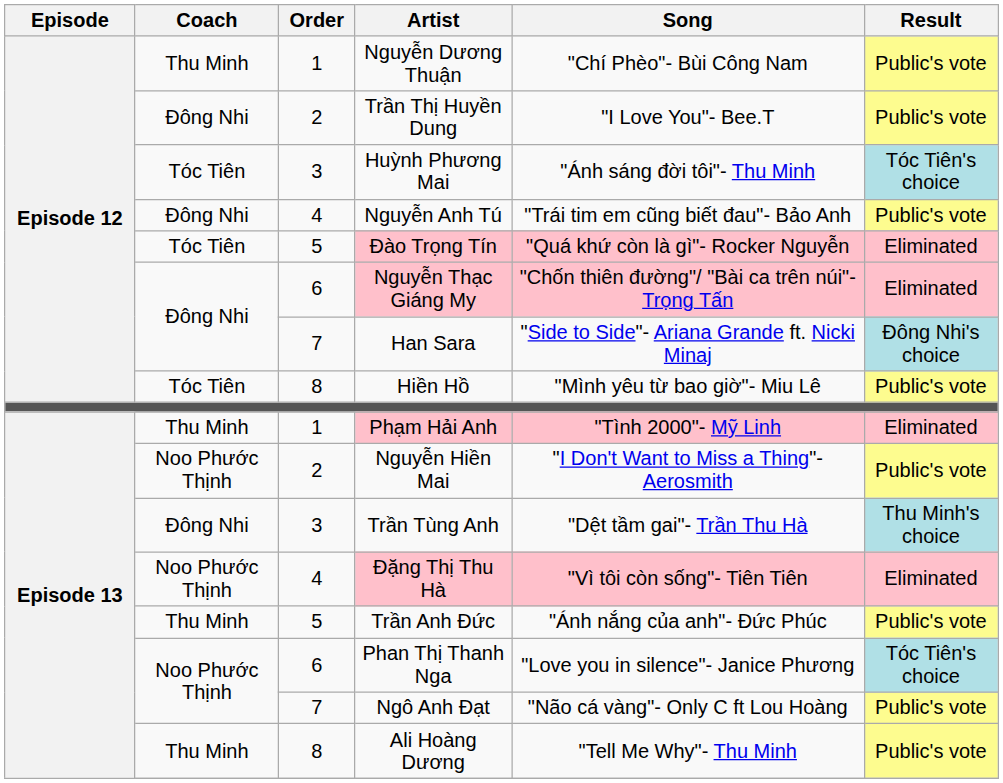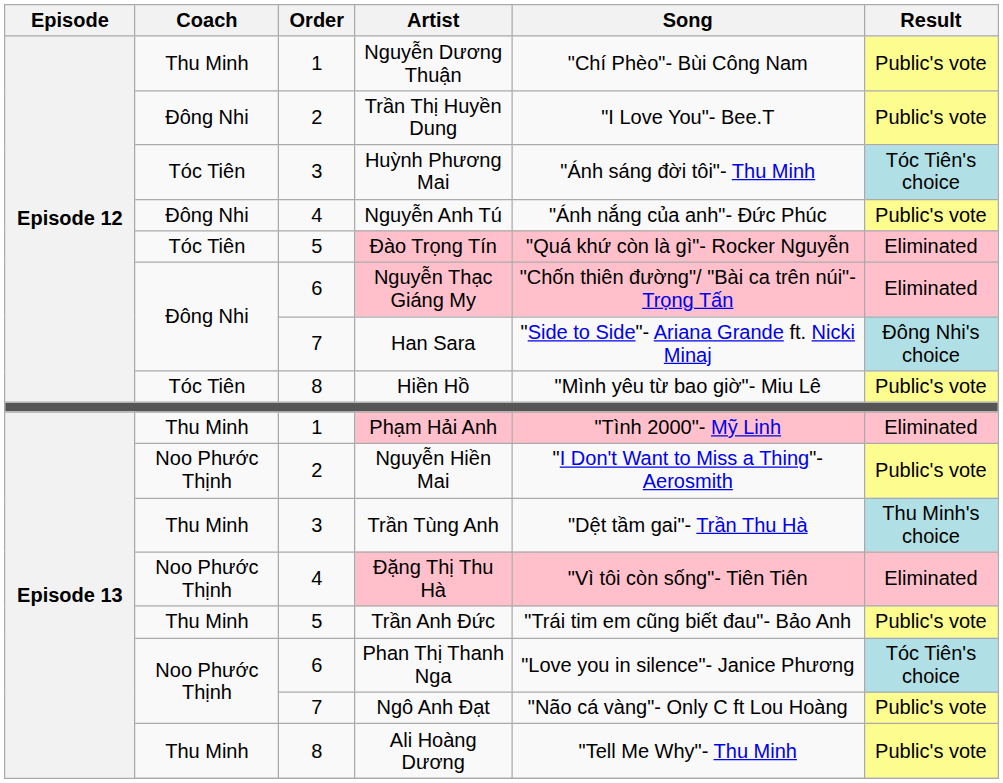Nguyễn Anh Tú | Song: "Trái tim em cũng biết đau"- Bảo Anh -> "Ánh nắng của anh"- Đức Phúc
Trần Tùng Anh | Coach: Đông Nhi -> Thu Minh
Trần Anh Đức | Song: "Ánh nắng của anh"- Đức Phúc -> "Trái tim em cũng biết đau"- Bảo Anh
